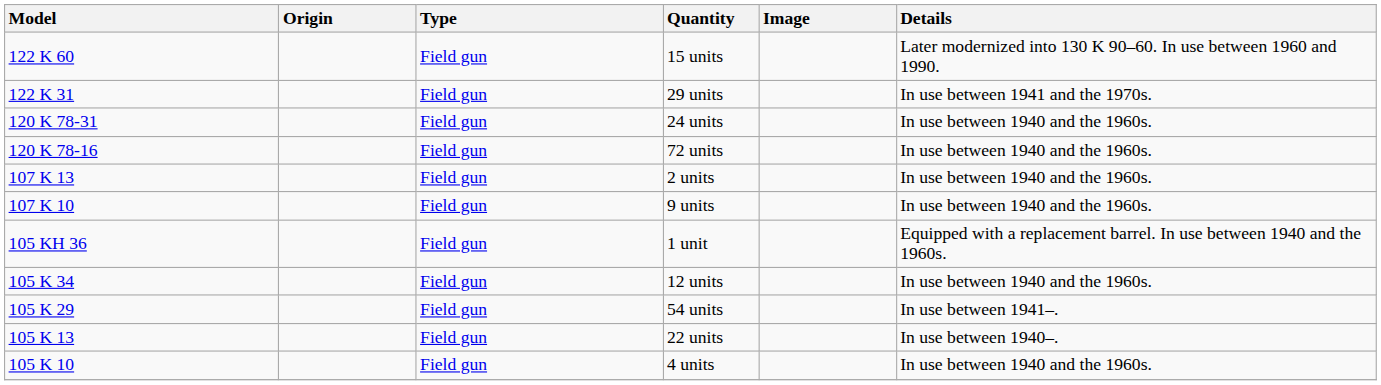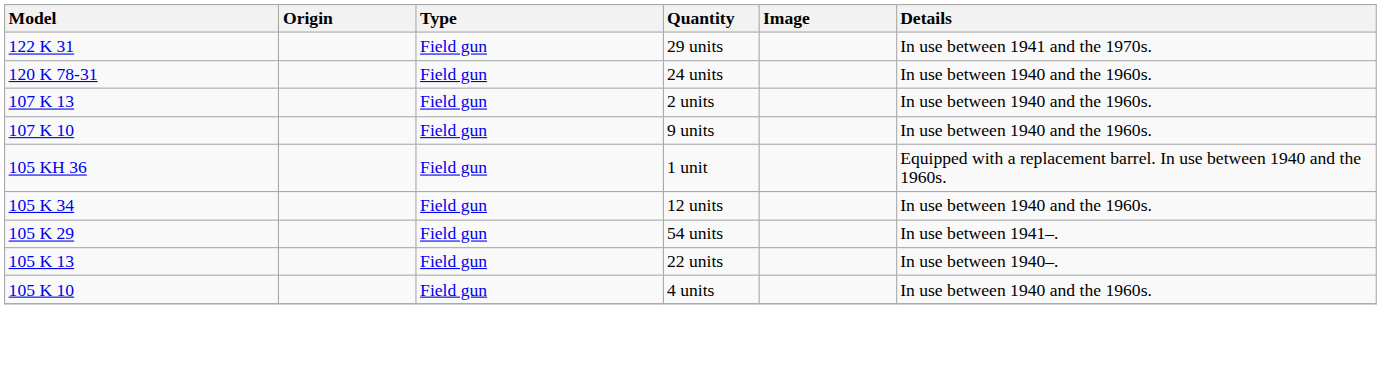- row: 122 K 60 | Field gun | 15 units | Later modernized into 130 K 90–60. In use between 1960 and 1990.
- row: 120 K 78-16 | Field gun | 72 units | In use between 1940 and the 1960s.
